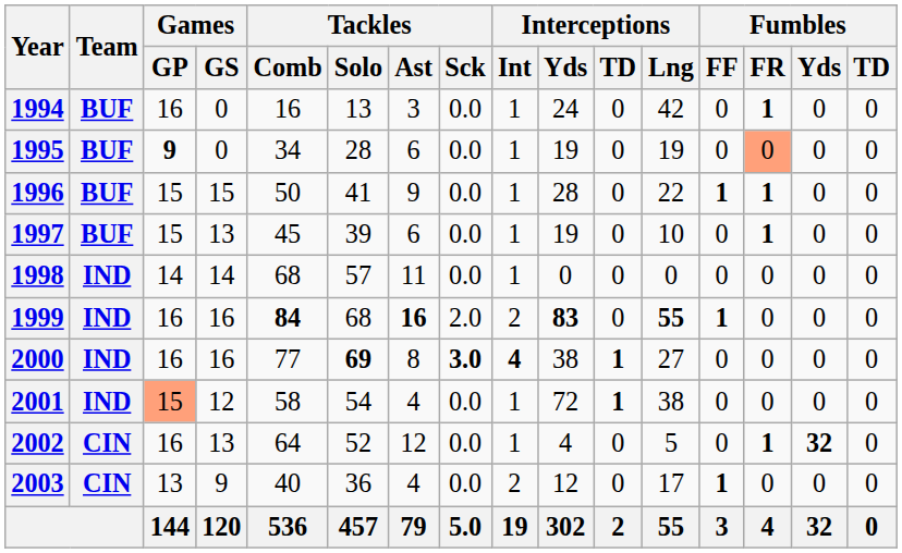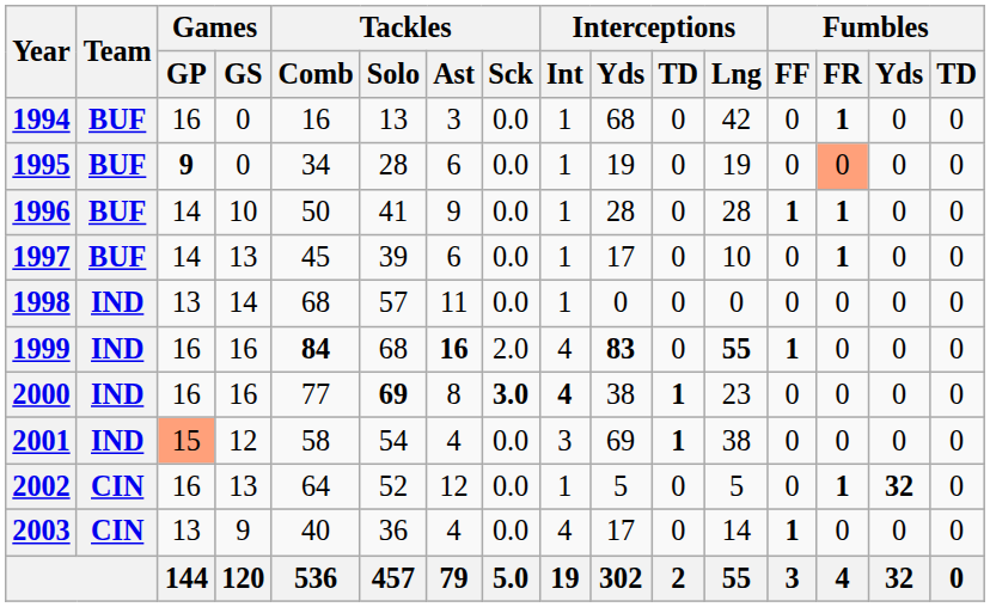1994 | Interceptions / Yds: 24 -> 68
1996 | Games / GP: 15 -> 14
1996 | Games / GS: 15 -> 10
1996 | Interceptions / Lng: 22 -> 28
1997 | Games / GP: 15 -> 14
1997 | Interceptions / Yds: 19 -> 17
1998 | Games / GP: 14 -> 13
1999 | Interceptions / Int: 2 -> 4
2000 | Interceptions / Lng: 27 -> 23
2001 | Interceptions / Int: 1 -> 3
2001 | Interceptions / Yds: 72 -> 69
2002 | Interceptions / Yds: 4 -> 5
2003 | Interceptions / Int: 2 -> 4
2003 | Interceptions / Yds: 12 -> 17
2003 | Interceptions / Lng: 17 -> 14
